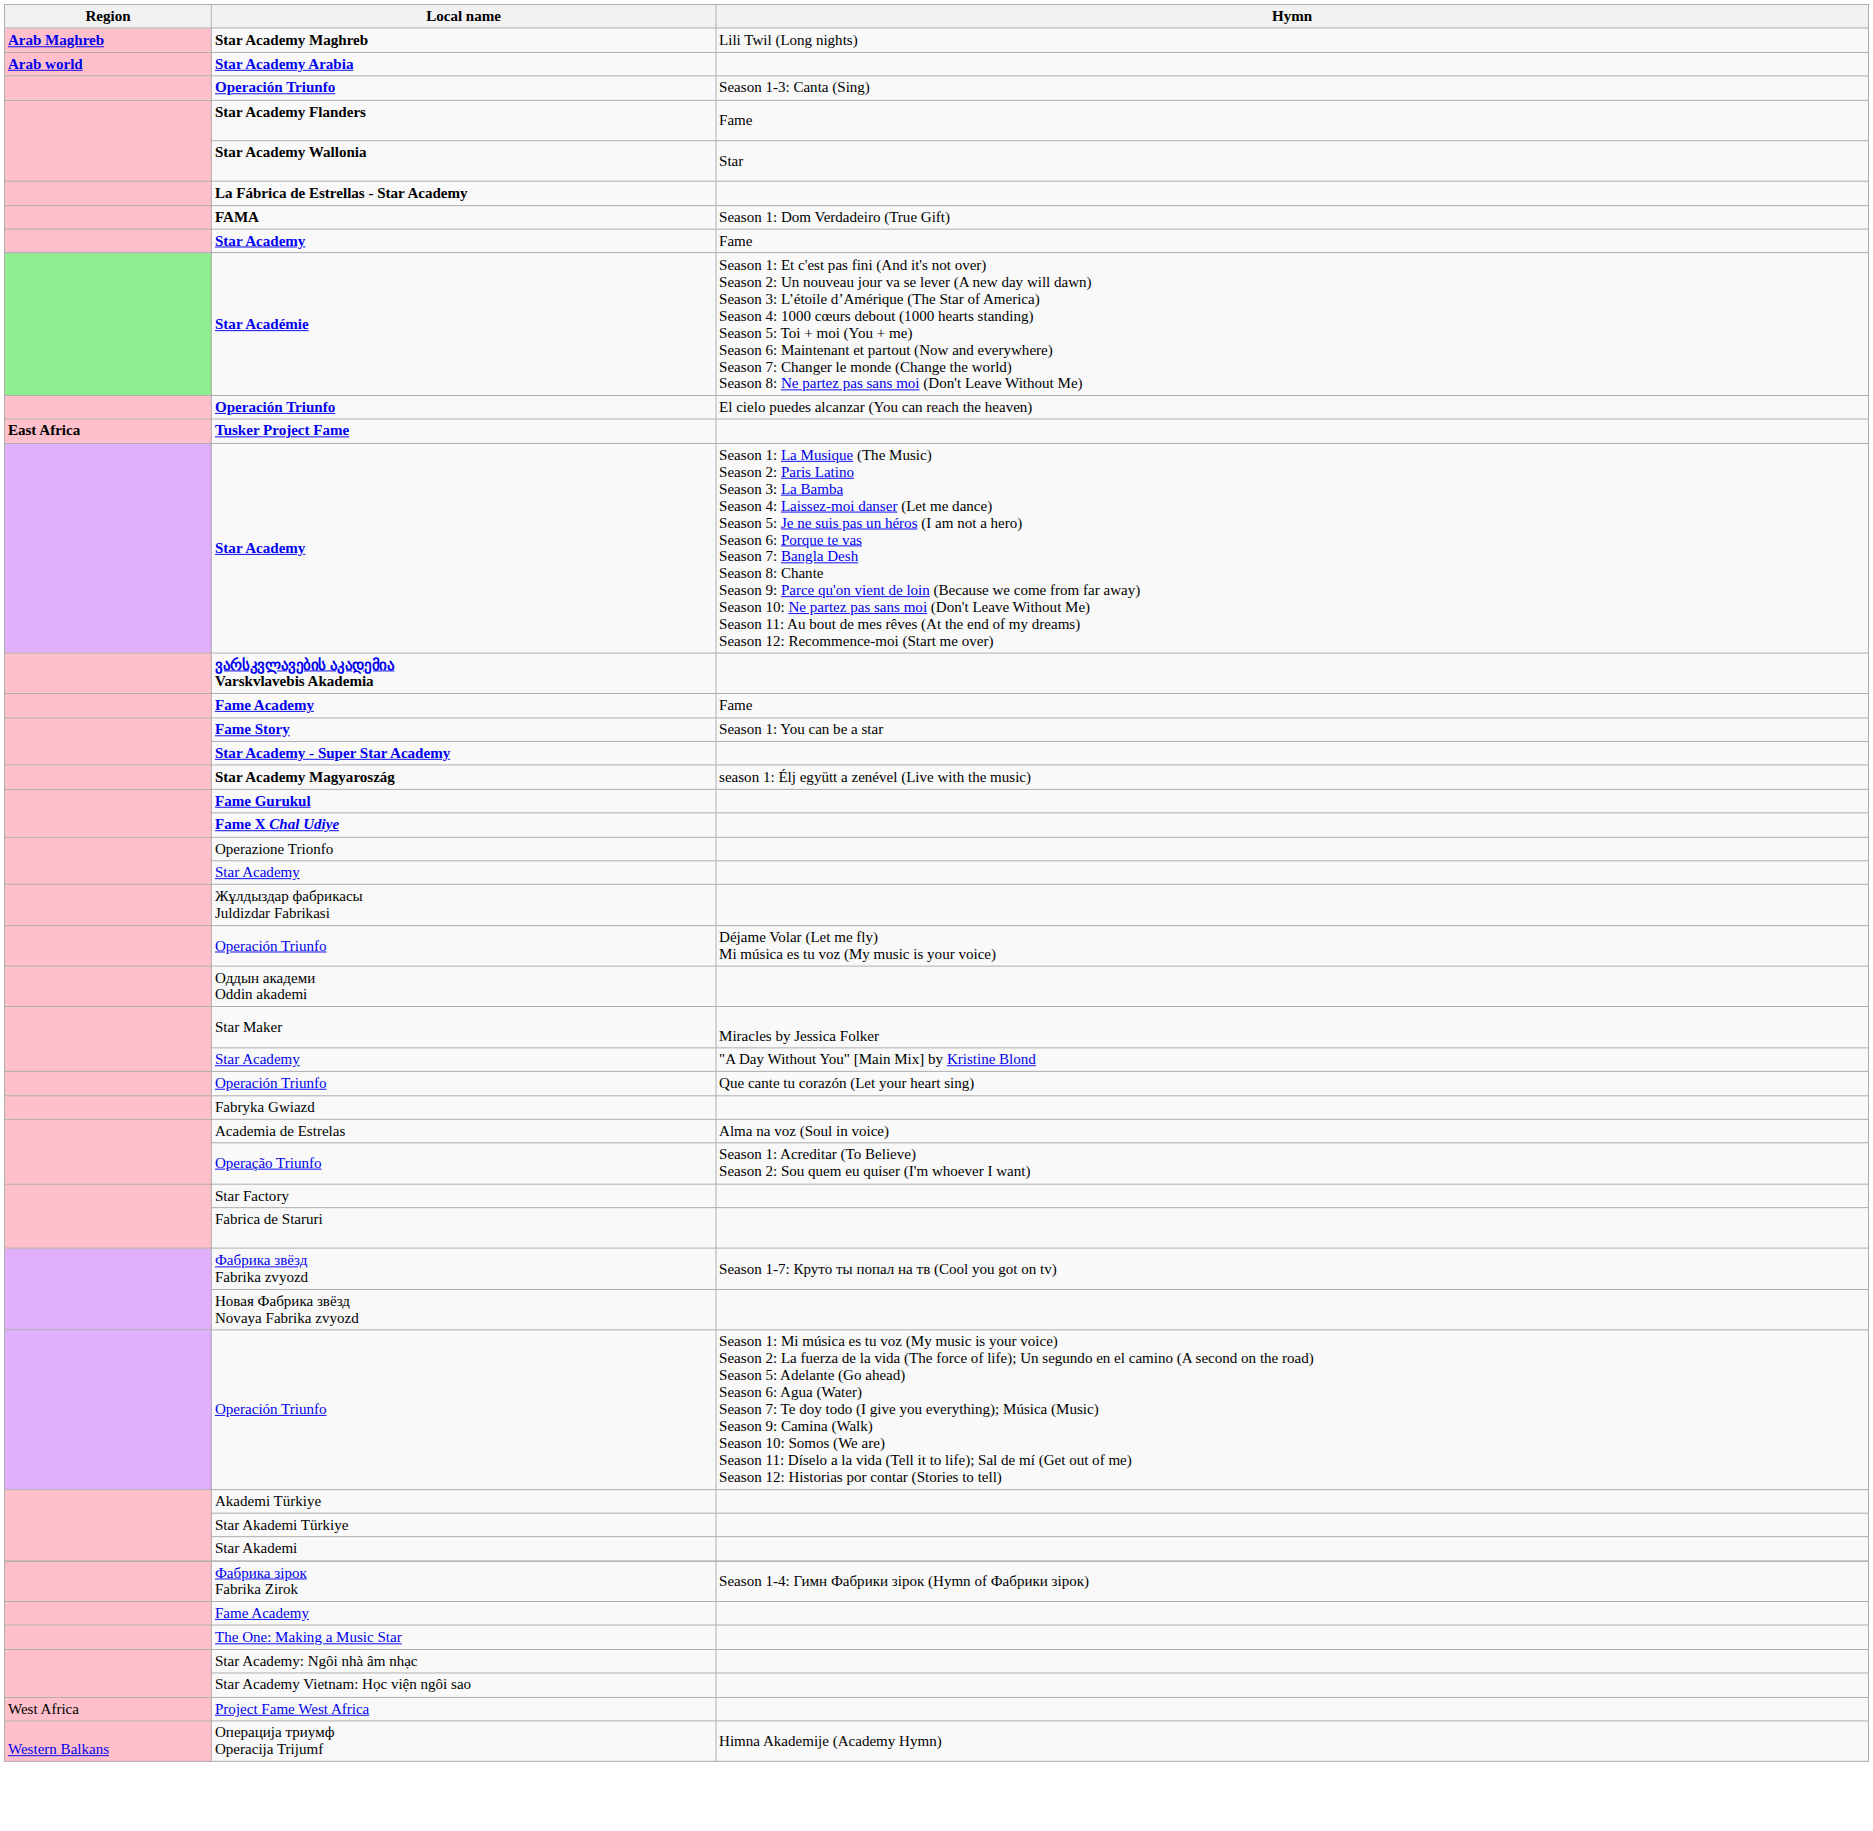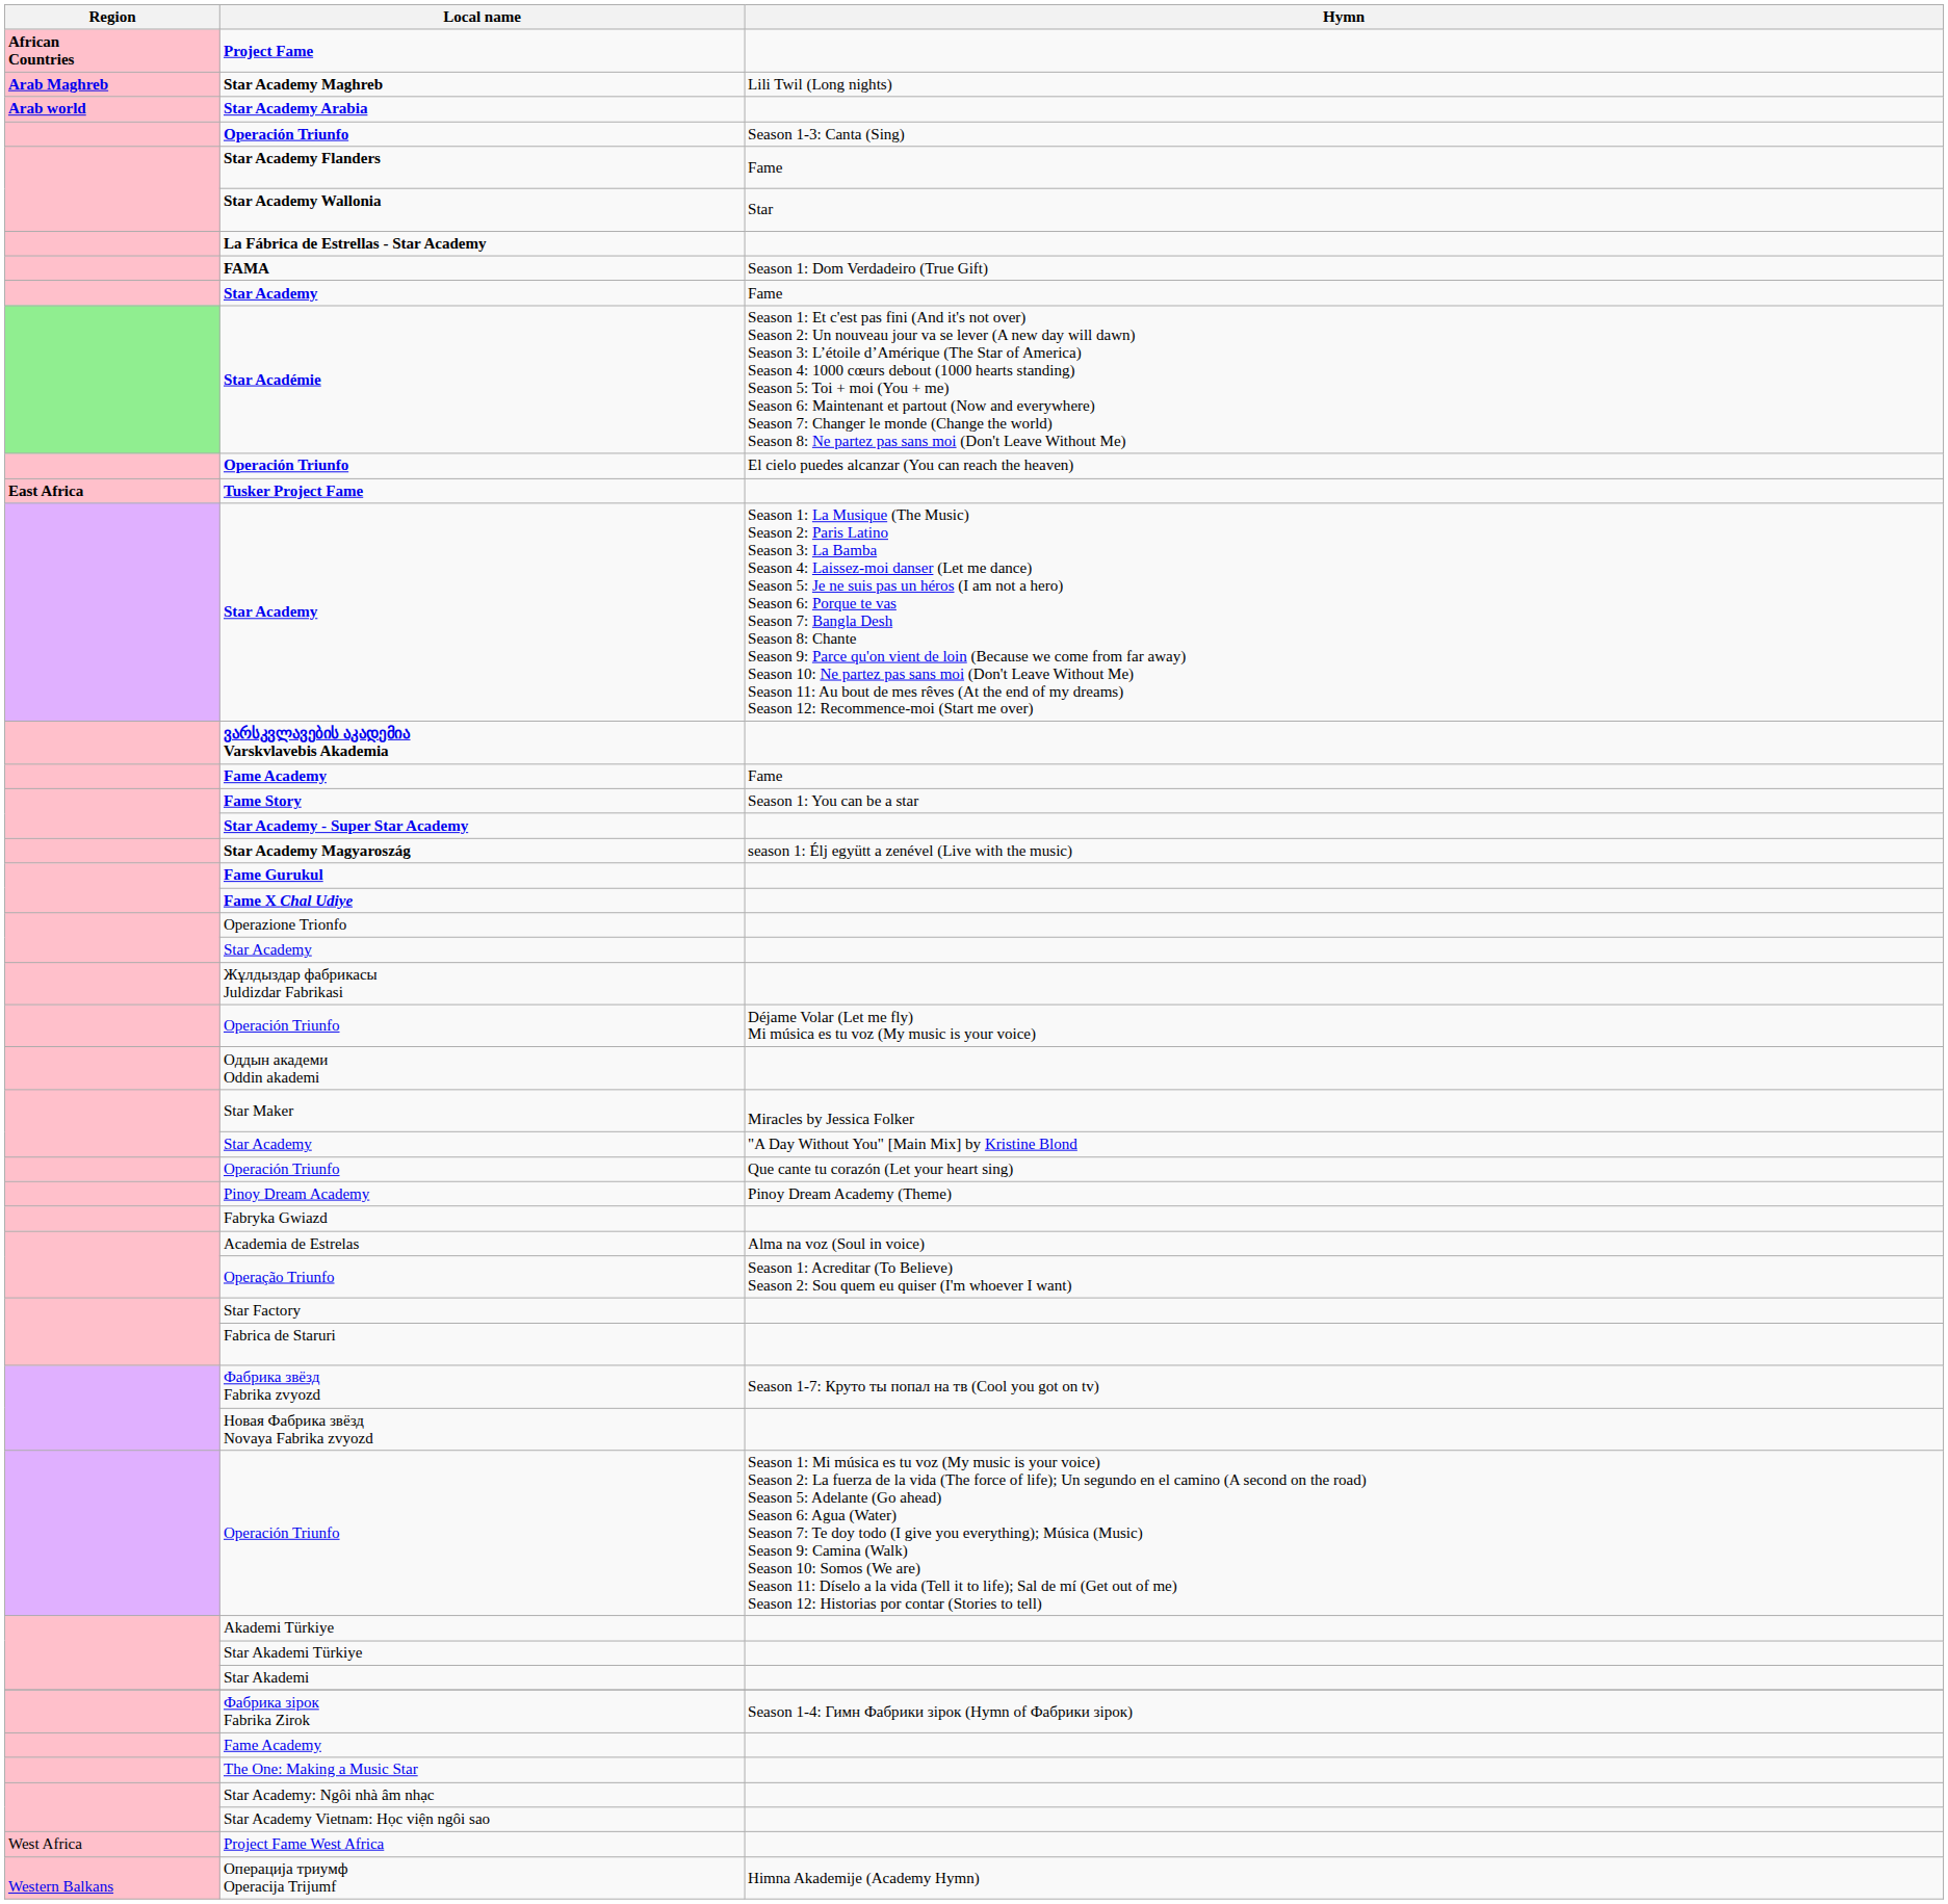+ row: African Countries | Project Fame
+ row: Pinoy Dream Academy | Pinoy Dream Academy (Theme)
